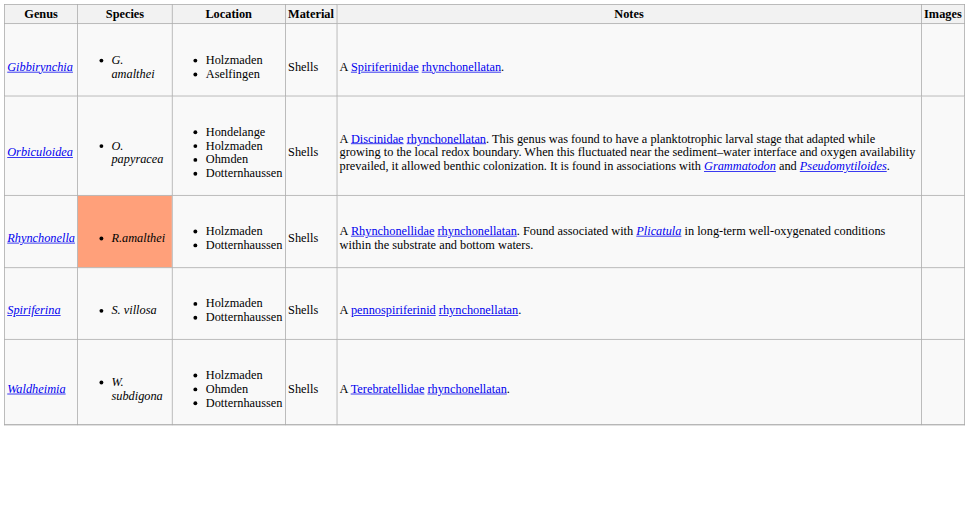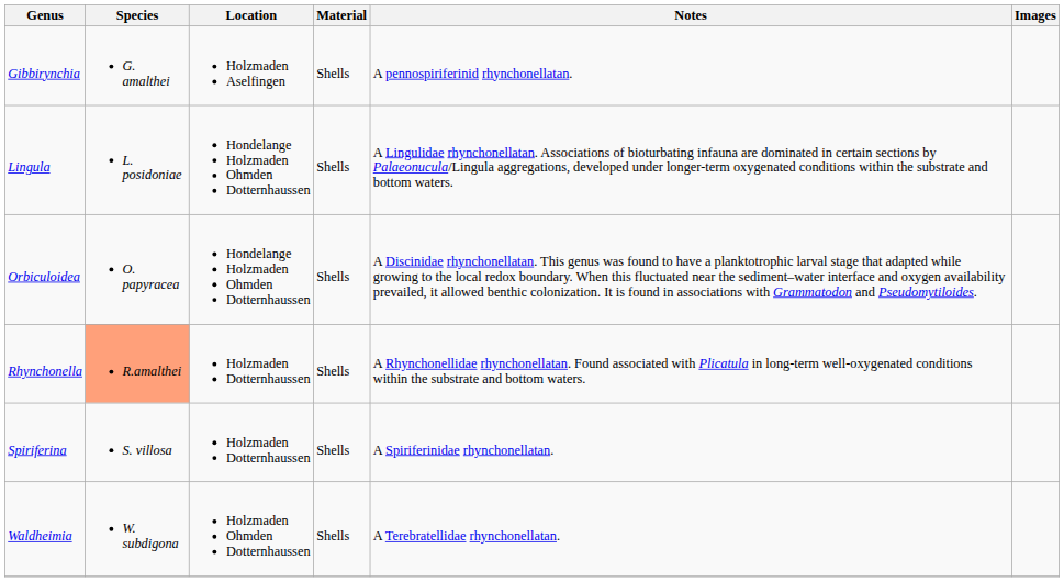Gibbirynchia | Notes: A Spiriferinidae rhynchonellatan. -> A pennospiriferinid rhynchonellatan.
+ row: Lingula | L. posidoniae | Hondelange Holzmaden Ohmden Dotternhaussen | Shells | A Lingulidae rhynchonellatan. Associations of bioturbating infauna are dominated in certain sections by Palaeonucula/Lingula aggregations, developed under longer-term oxygenated conditions within the substrate and bottom waters.
Spiriferina | Notes: A pennospiriferinid rhynchonellatan. -> A Spiriferinidae rhynchonellatan.
